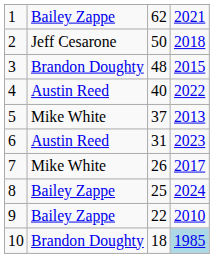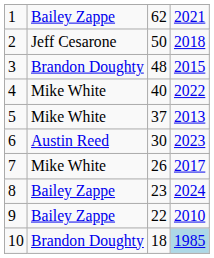4 | column 2: Austin Reed -> Mike White
6 | column 3: 31 -> 30
8 | column 3: 25 -> 23
